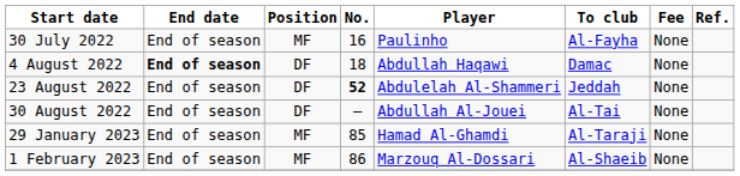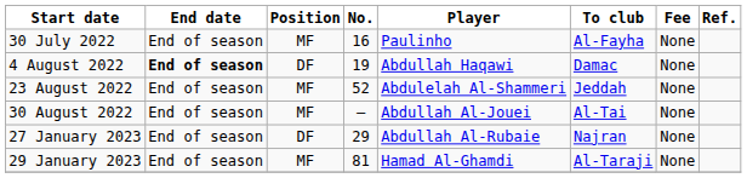4 August 2022 | No.: 18 -> 19
23 August 2022 | Position: DF -> MF
23 August 2022 | No.: bold -> normal
30 August 2022 | Position: DF -> MF
+ row: 27 January 2023 | End of season | DF | 29 | Abdullah Al-Rubaie | Najran | None
29 January 2023 | No.: 85 -> 81
- row: 1 February 2023 | End of season | MF | 86 | Marzouq Al-Dossari | Al-Shaeib | None
